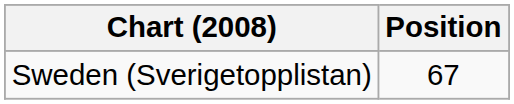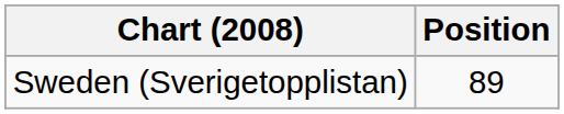Sweden (Sverigetopplistan) | Position: 67 -> 89
